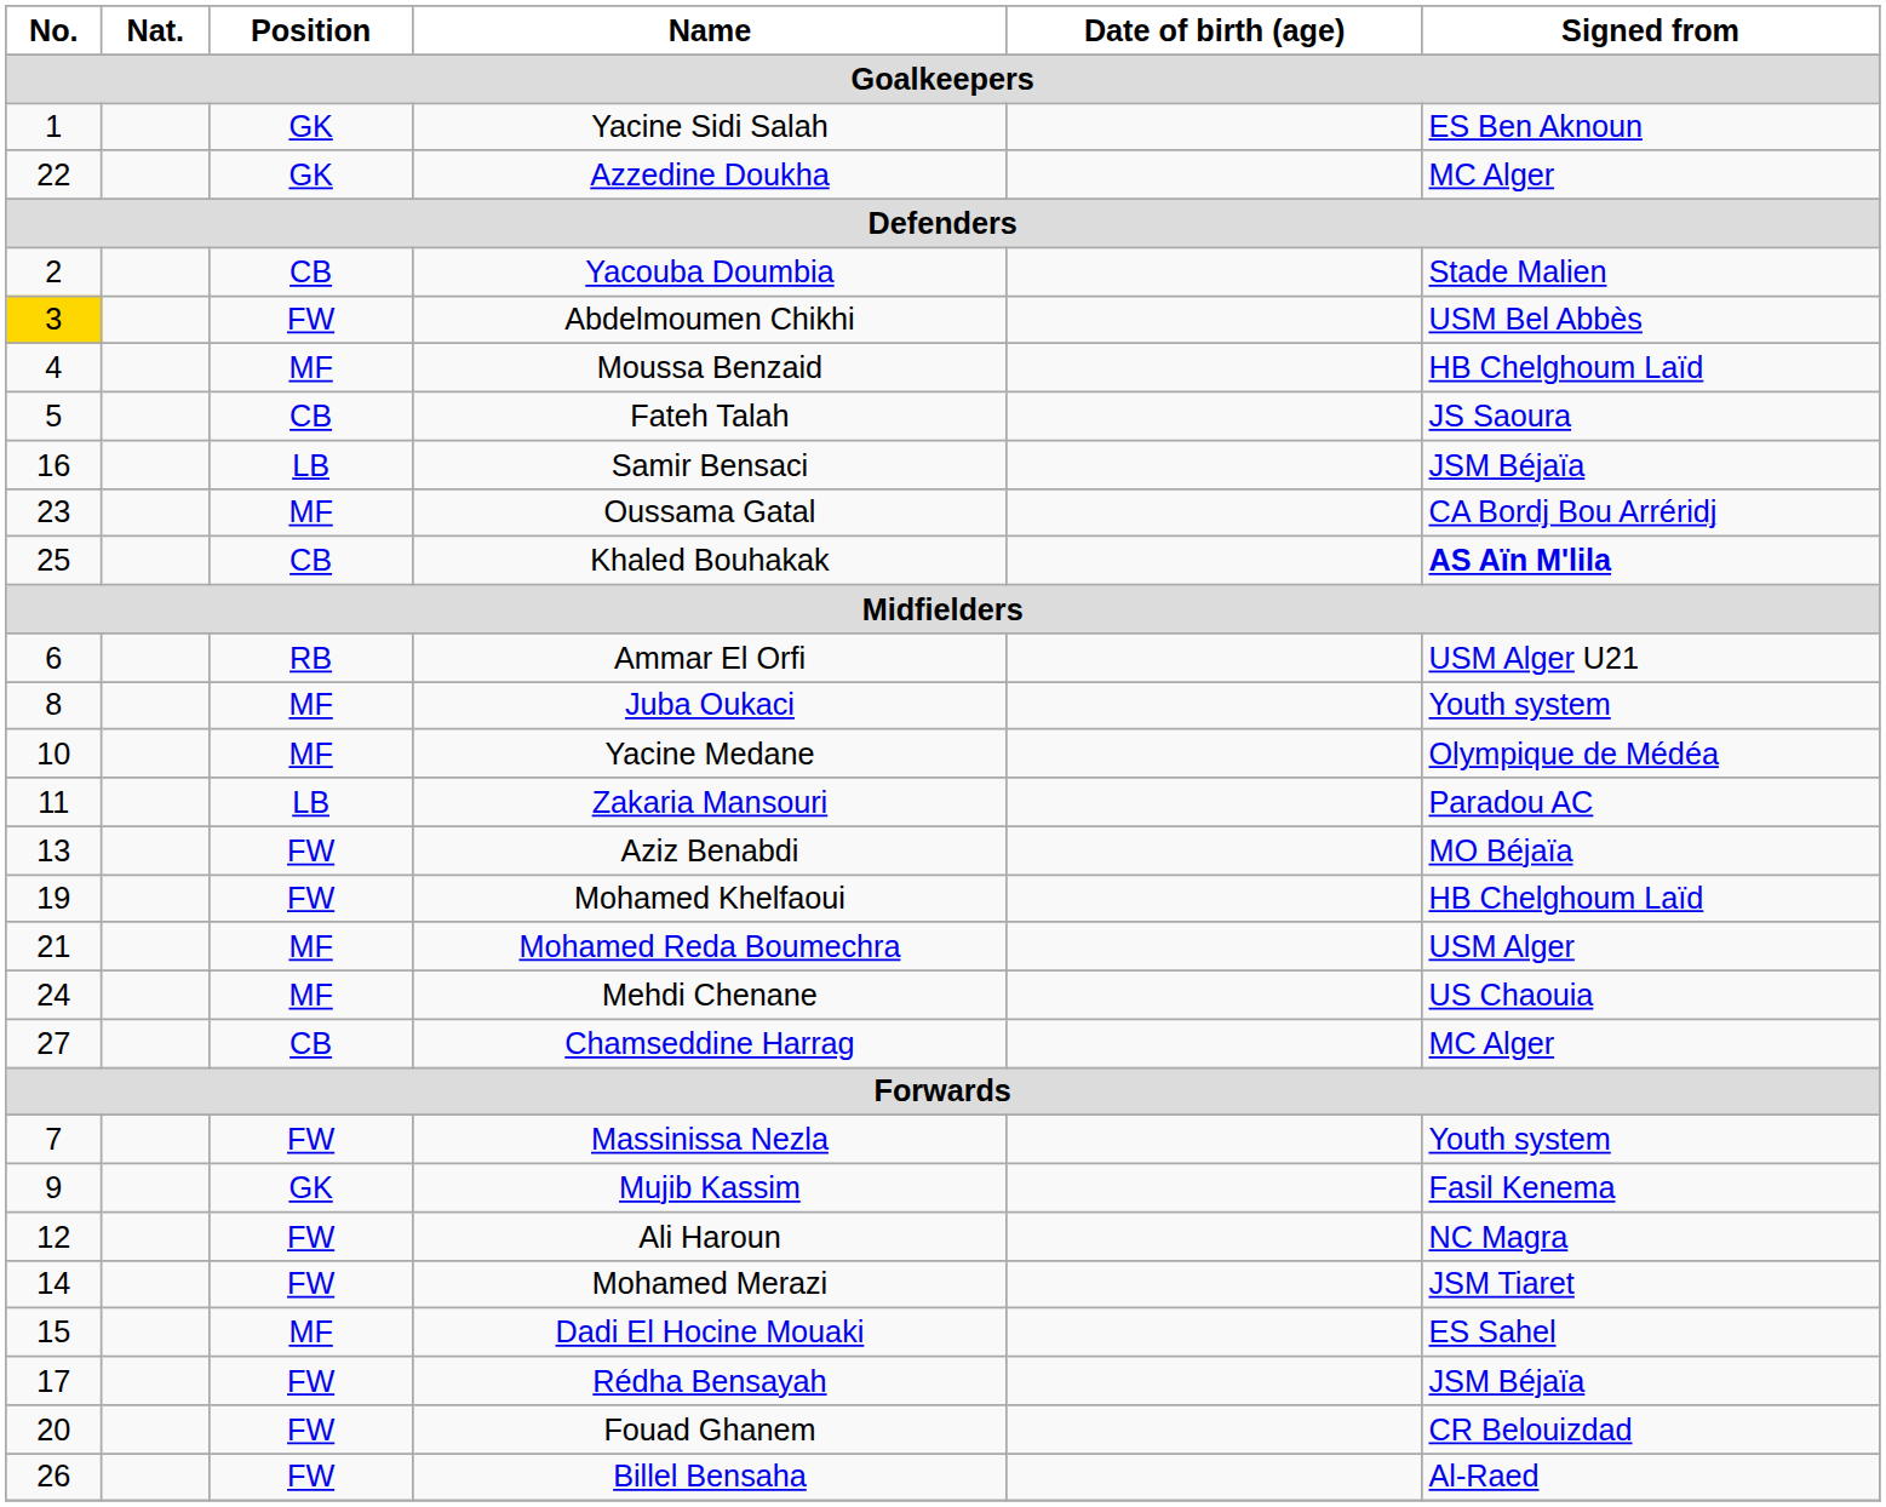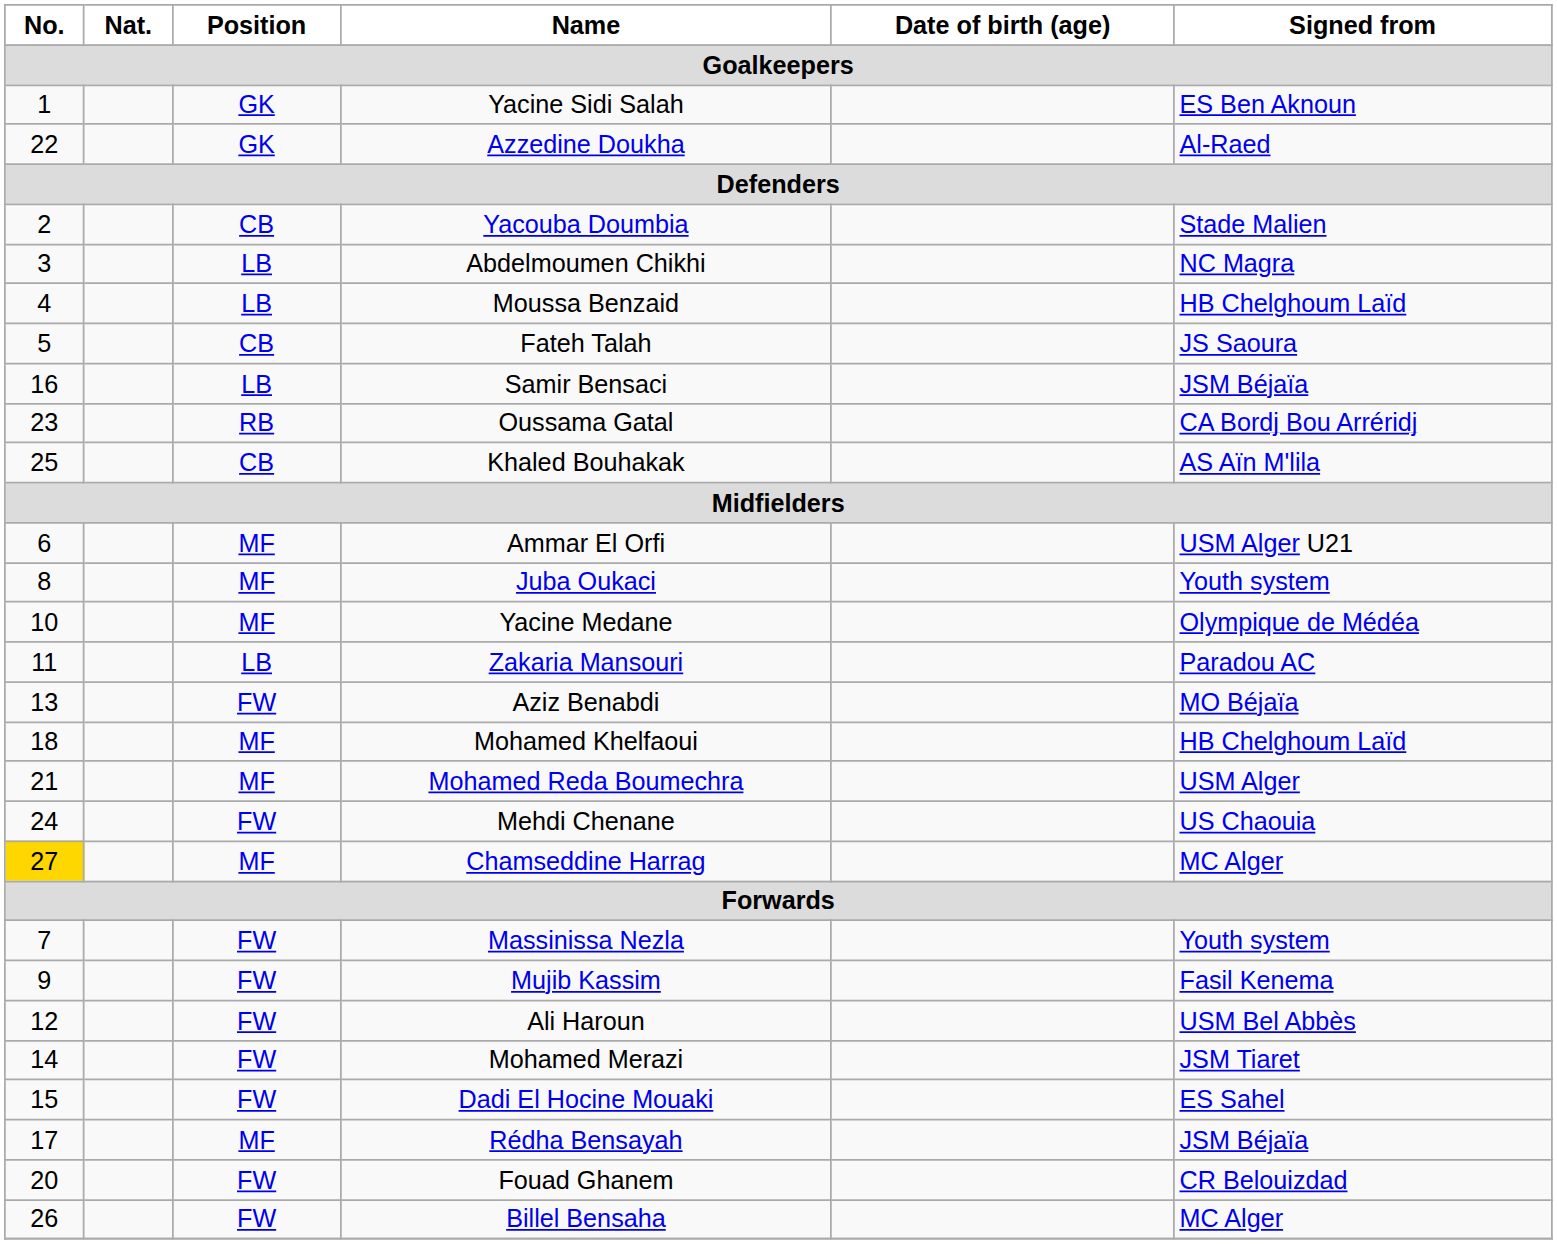Azzedine Doukha | Signed from: MC Alger -> Al-Raed
Abdelmoumen Chikhi | No.: gold background -> no background
Abdelmoumen Chikhi | Position: FW -> LB
Abdelmoumen Chikhi | Signed from: USM Bel Abbès -> NC Magra
Moussa Benzaid | Position: MF -> LB
Oussama Gatal | Position: MF -> RB
Khaled Bouhakak | Signed from: bold -> normal
Ammar El Orfi | Position: RB -> MF
Mohamed Khelfaoui | No.: 19 -> 18
Mohamed Khelfaoui | Position: FW -> MF
Mehdi Chenane | Position: MF -> FW
Chamseddine Harrag | No.: no background -> gold background
Chamseddine Harrag | Position: CB -> MF
Mujib Kassim | Position: GK -> FW
Ali Haroun | Signed from: NC Magra -> USM Bel Abbès
Dadi El Hocine Mouaki | Position: MF -> FW
Rédha Bensayah | Position: FW -> MF
Billel Bensaha | Signed from: Al-Raed -> MC Alger
